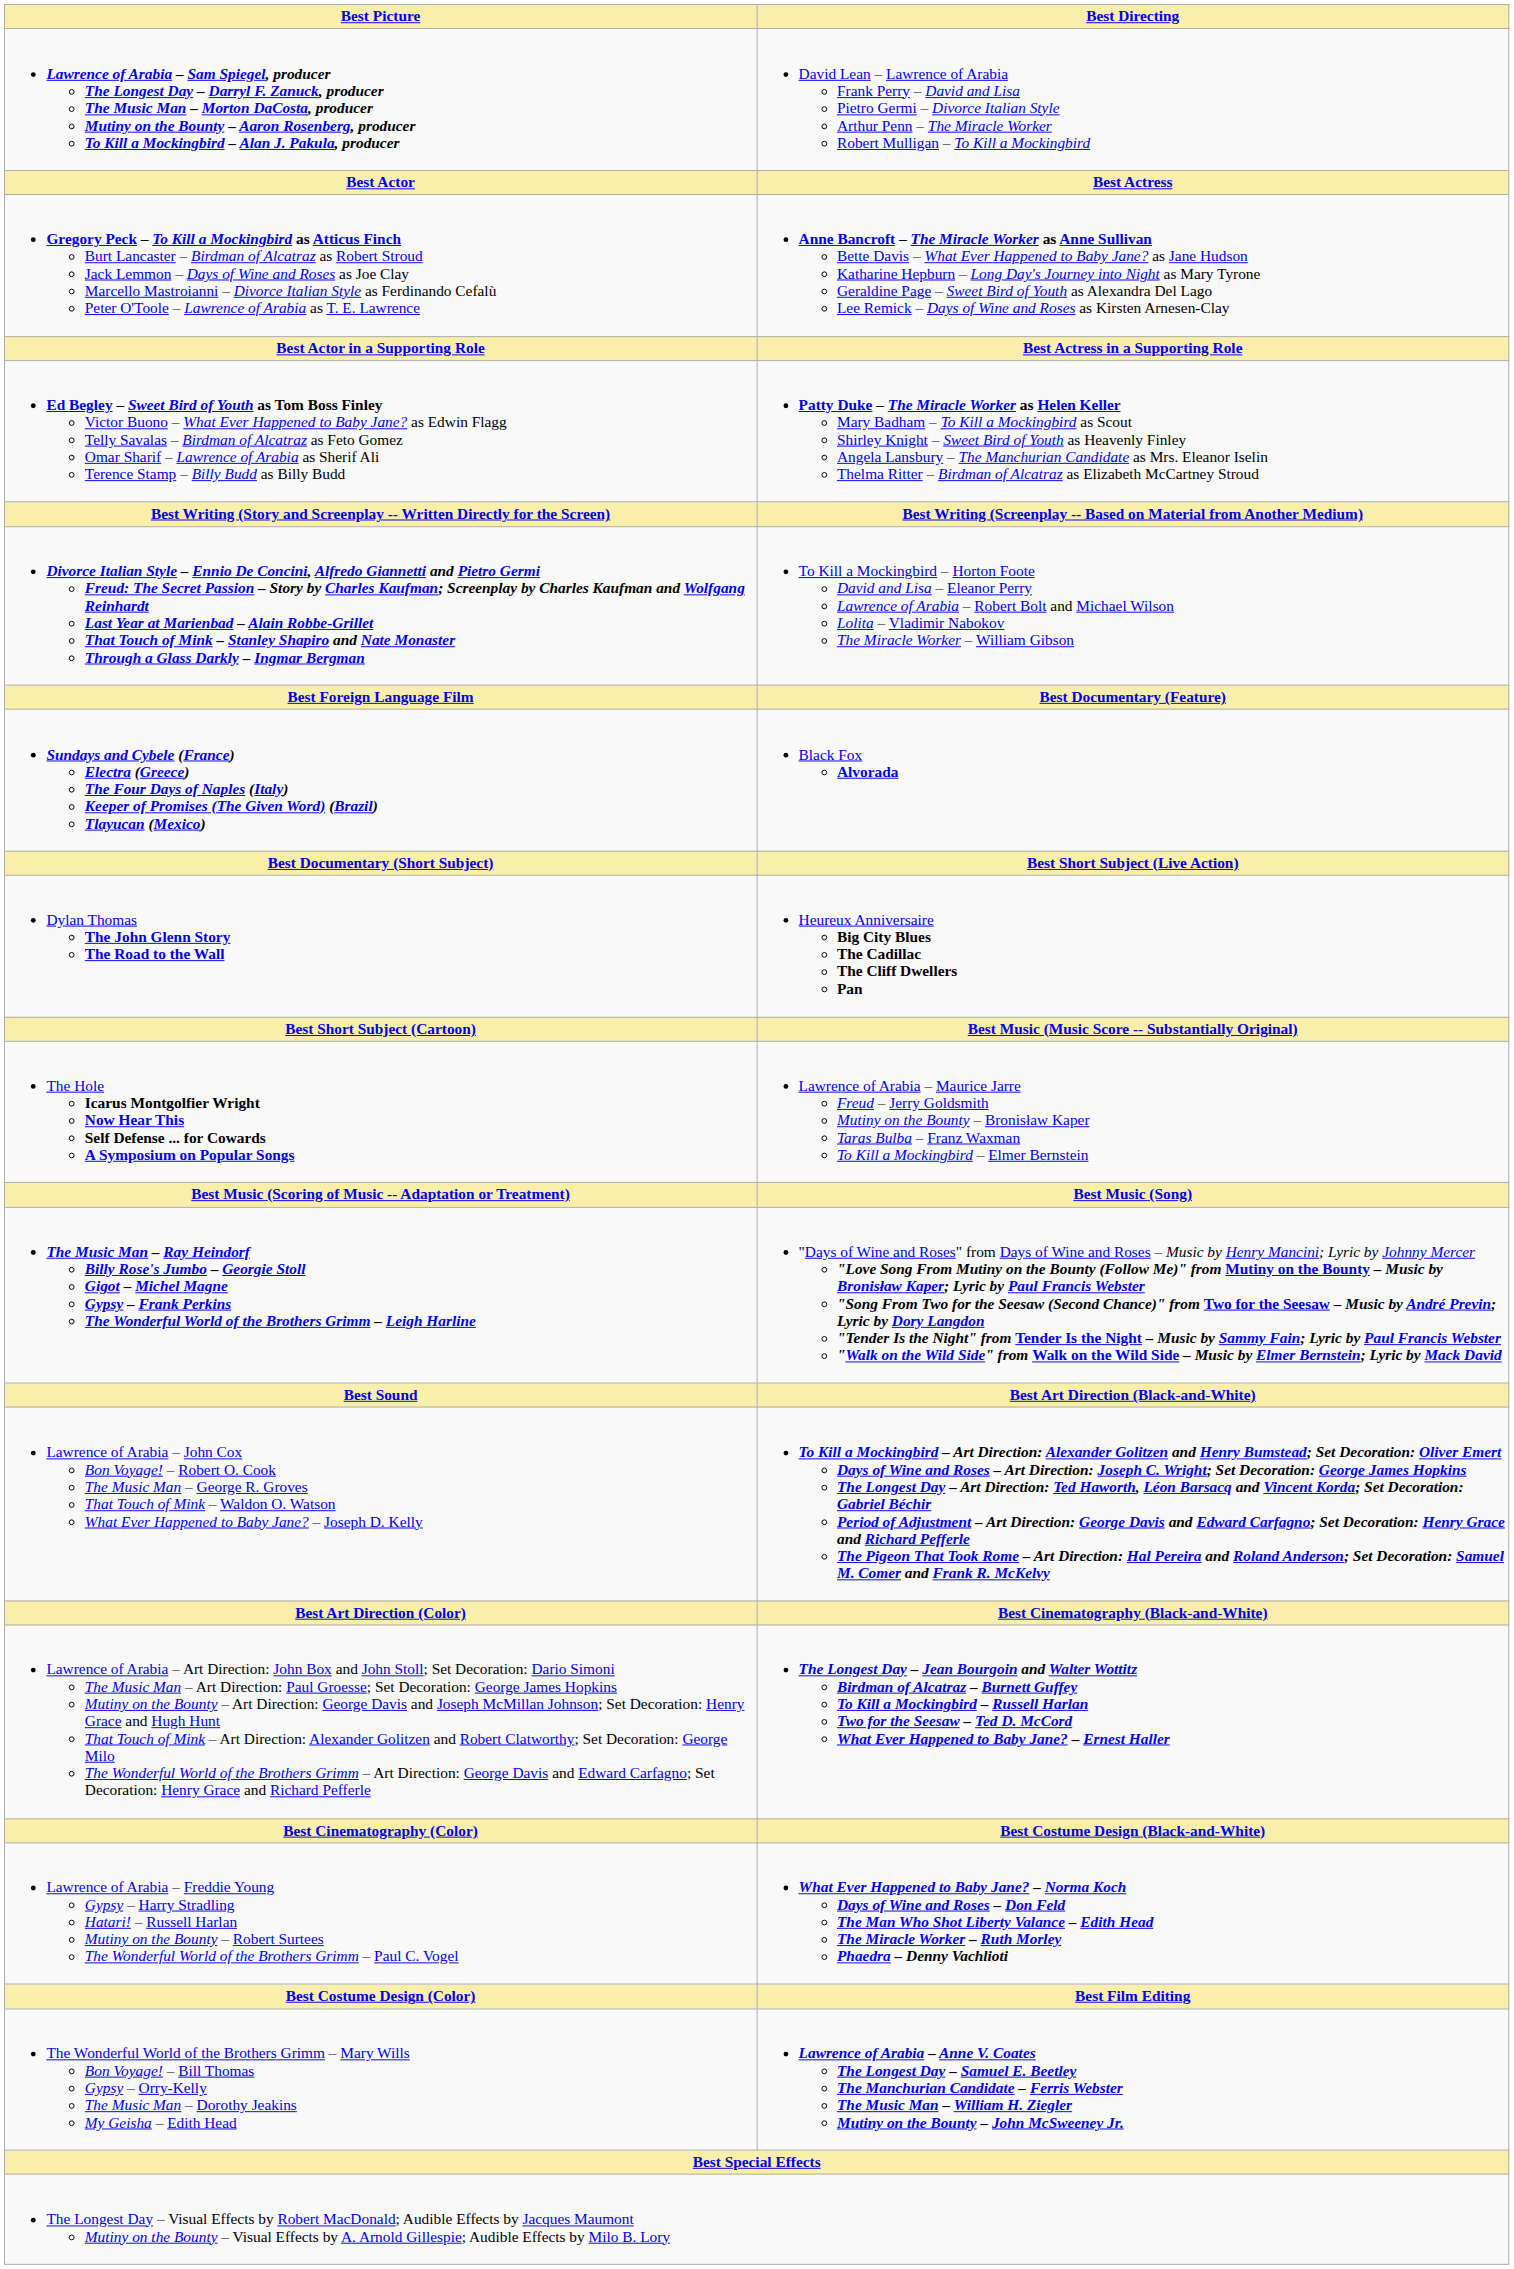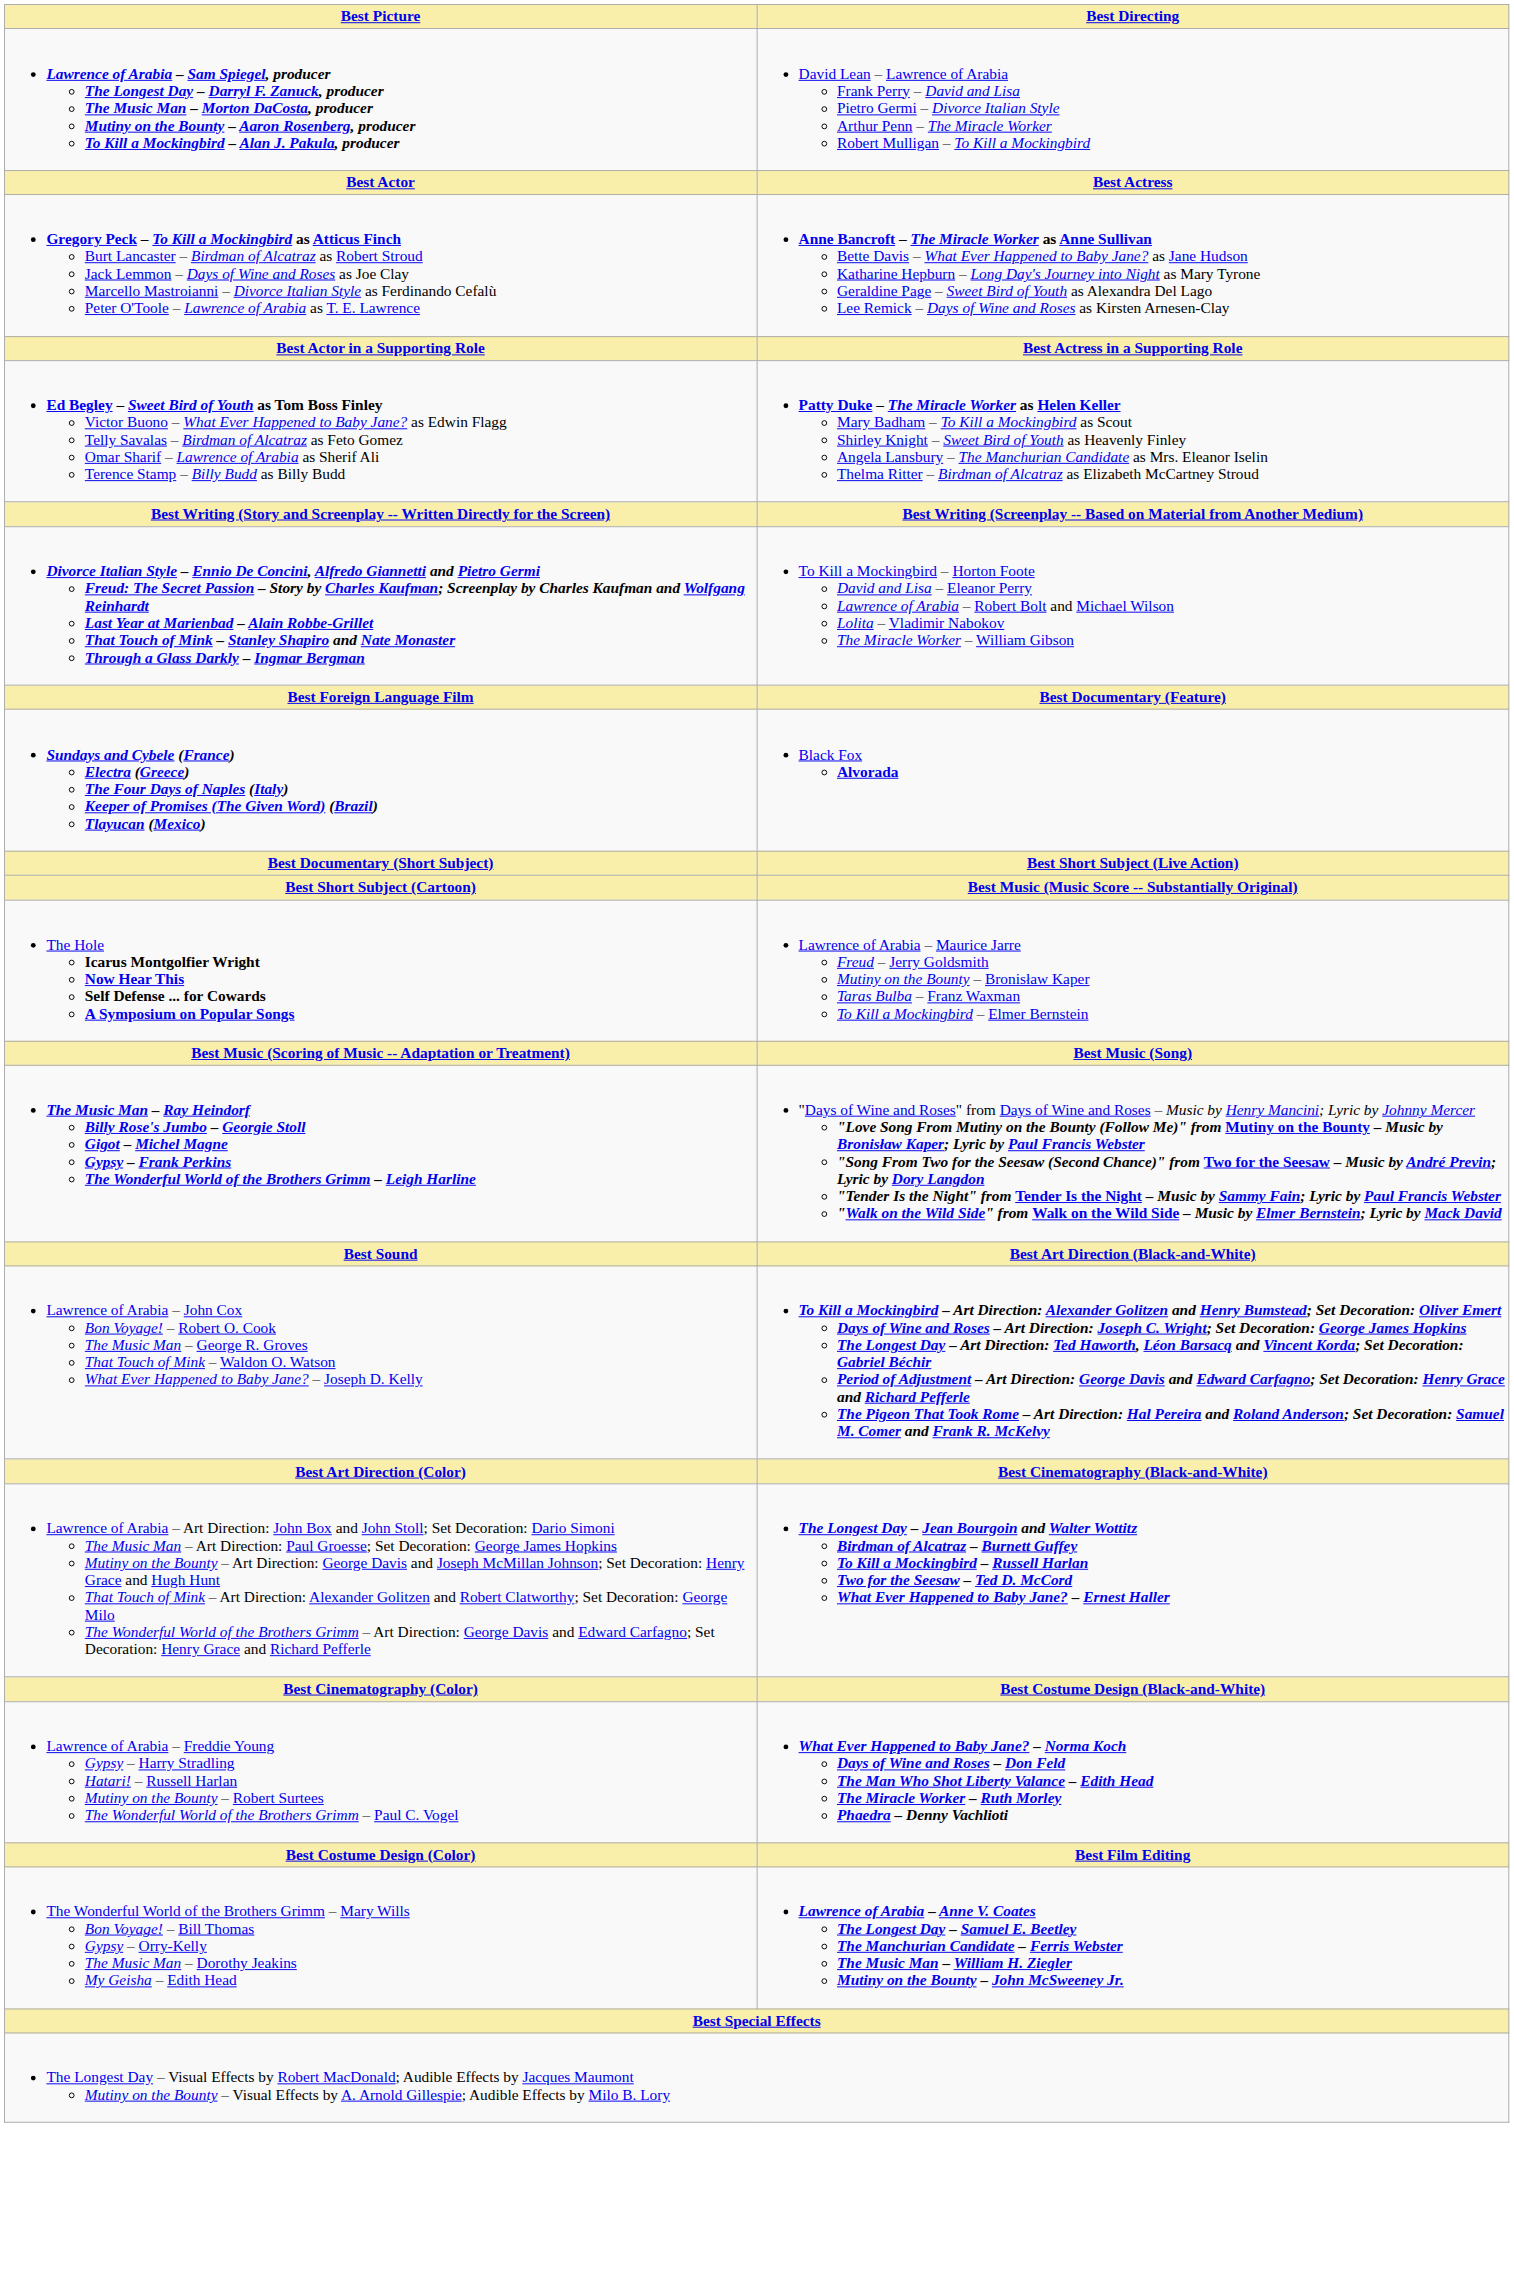- row: Dylan Thomas The John Glenn Story The Road to the Wall | Heureux Anniversaire Big City Blues The Cadillac The Cliff Dwellers Pan
